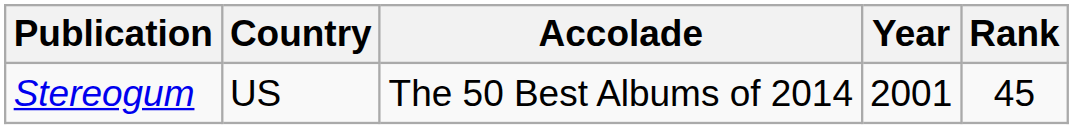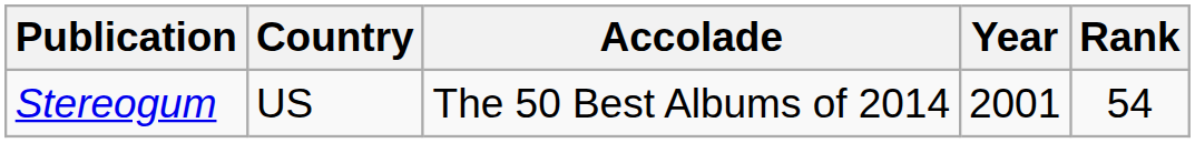Stereogum | Rank: 45 -> 54
